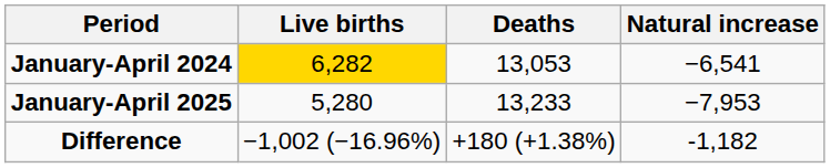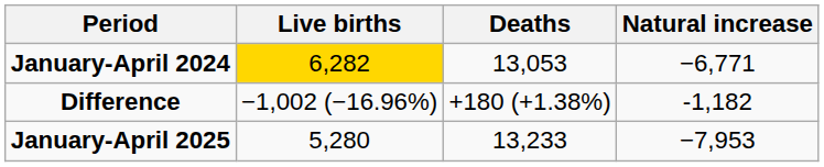January-April 2024 | Natural increase: −6,541 -> −6,771
rows swapped: January-April 2025 <-> Difference
